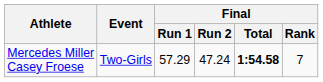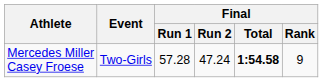Mercedes Miller Casey Froese | Final / Run 1: 57.29 -> 57.28
Mercedes Miller Casey Froese | Final / Rank: 7 -> 9
